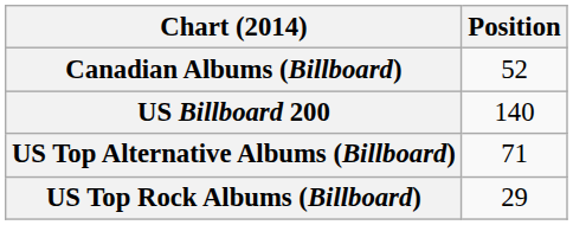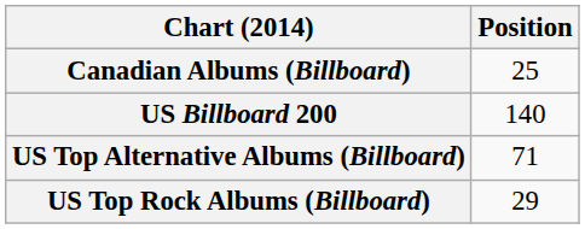Canadian Albums (Billboard) | Position: 52 -> 25
